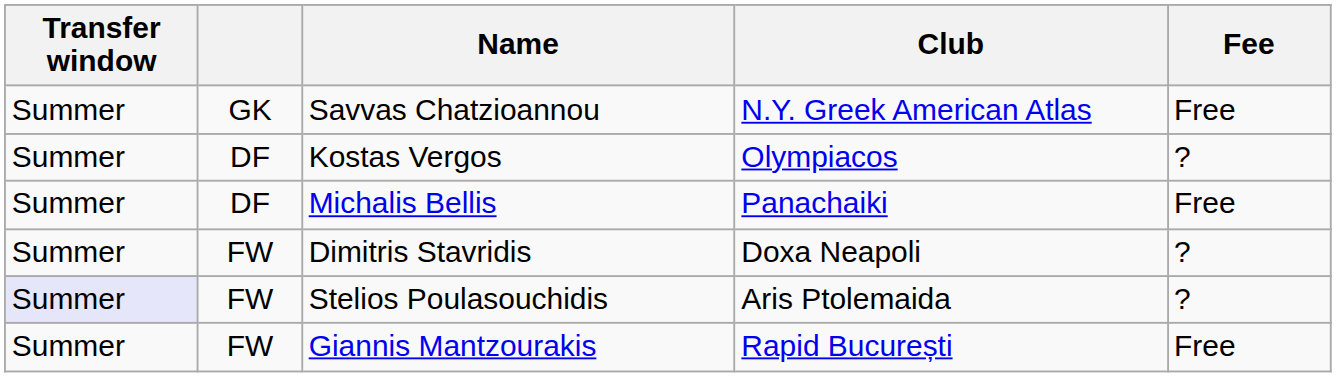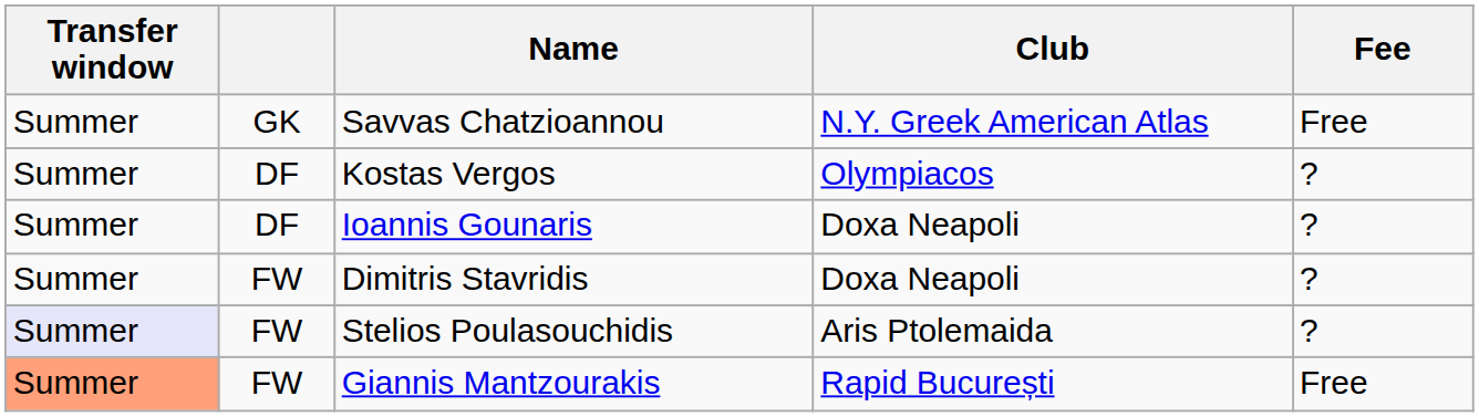- row: Summer | DF | Michalis Bellis | Panachaiki | Free
+ row: Summer | DF | Ioannis Gounaris | Doxa Neapoli | ?
Giannis Mantzourakis | Transfer window: no background -> lightsalmon background
